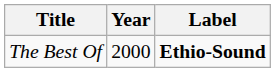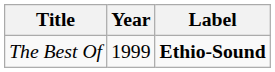The Best Of | Year: 2000 -> 1999
